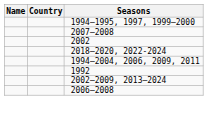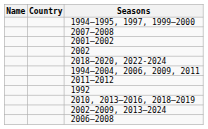+ row: 2001–2002
+ row: 2011–2012
+ row: 2010, 2013–2016, 2018–2019
